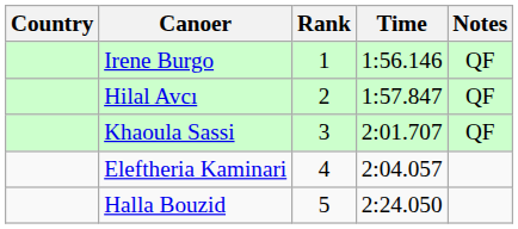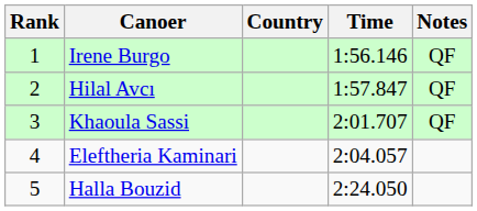columns swapped: Rank <-> Country
